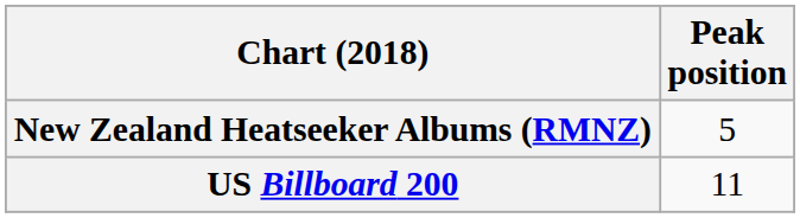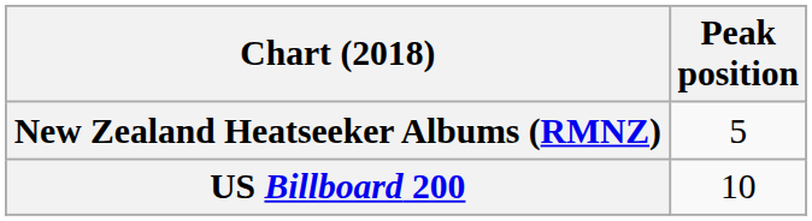US Billboard 200 | Peak position: 11 -> 10
